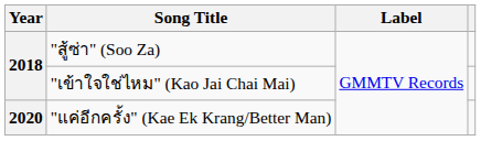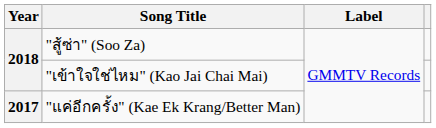"แค่อีกครั้ง" (Kae Ek Krang/Better Man) | Year: 2020 -> 2017
